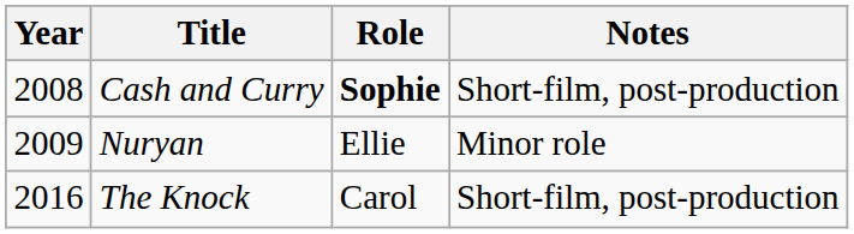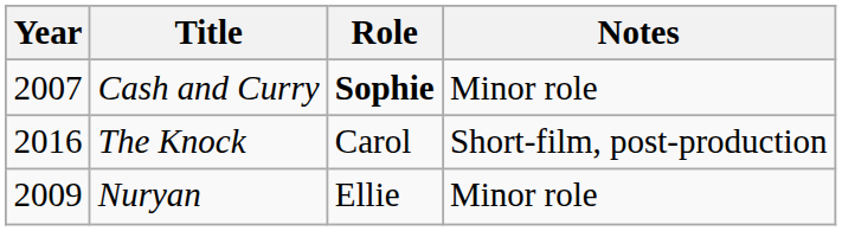Cash and Curry | Year: 2008 -> 2007
Cash and Curry | Notes: Short-film, post-production -> Minor role
rows swapped: Nuryan <-> The Knock
